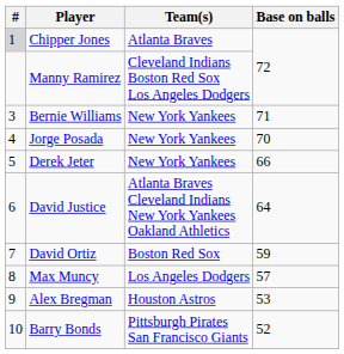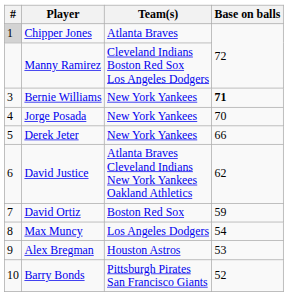Bernie Williams | Base on balls: normal -> bold
David Justice | Base on balls: 64 -> 62
Max Muncy | Base on balls: 57 -> 54
